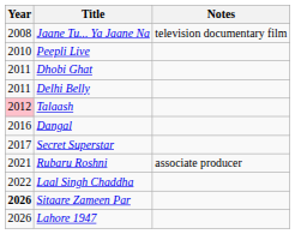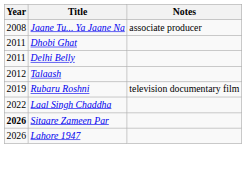Jaane Tu... Ya Jaane Na | Notes: television documentary film -> associate producer
- row: 2010 | Peepli Live
Talaash | Year: pink background -> no background
- row: 2016 | Dangal
- row: 2017 | Secret Superstar
Rubaru Roshni | Year: 2021 -> 2019
Rubaru Roshni | Notes: associate producer -> television documentary film
